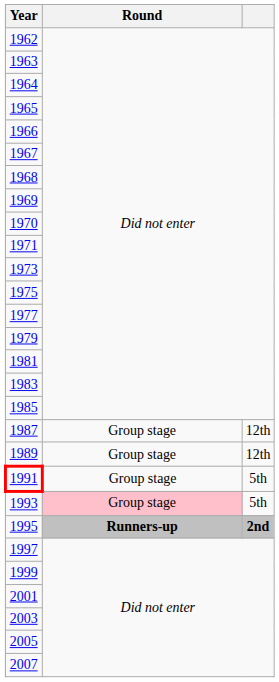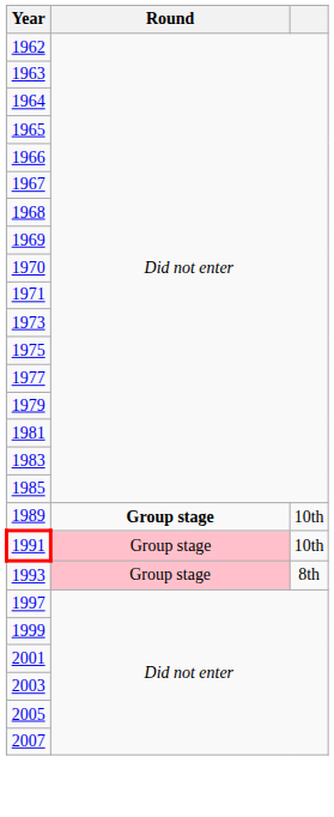- row: 1987 | Group stage | 12th
1989 | Round: normal -> bold
1989 | column 3: 12th -> 10th
1991 | Round: no background -> pink background
1991 | column 3: 5th -> 10th
1993 | column 3: 5th -> 8th
- row: 1995 | Runners-up | 2nd
